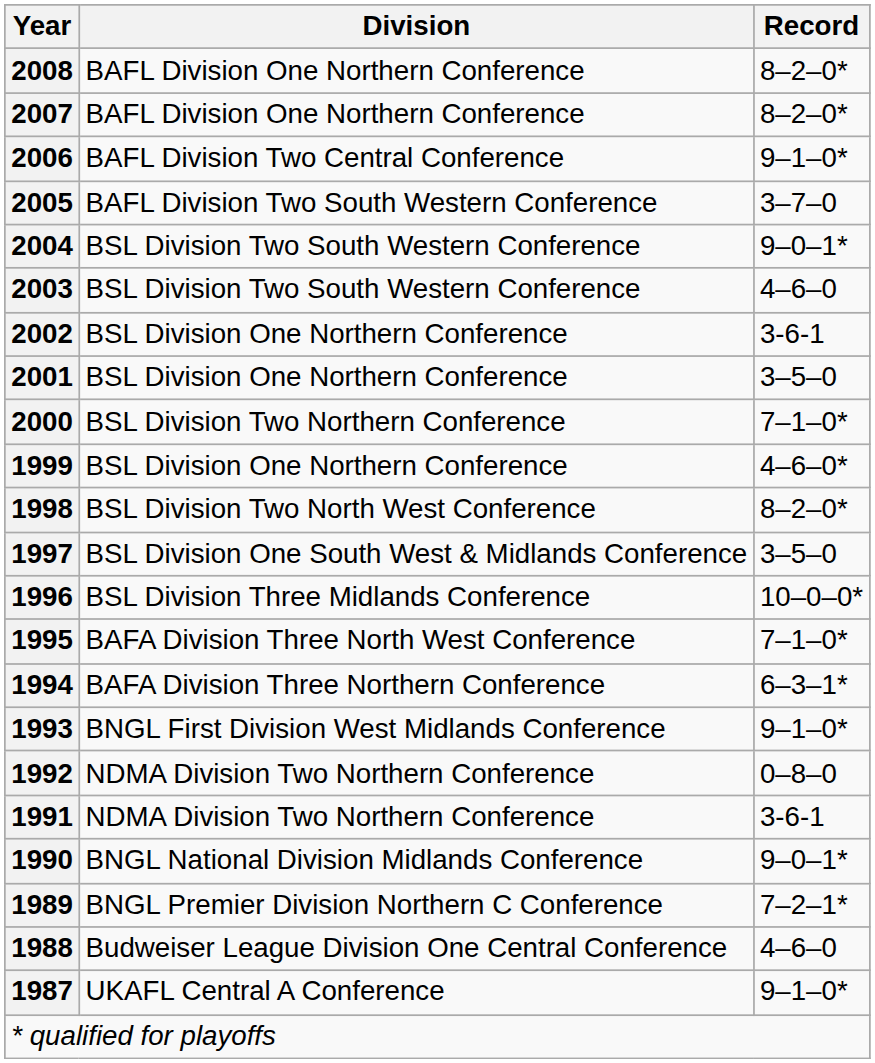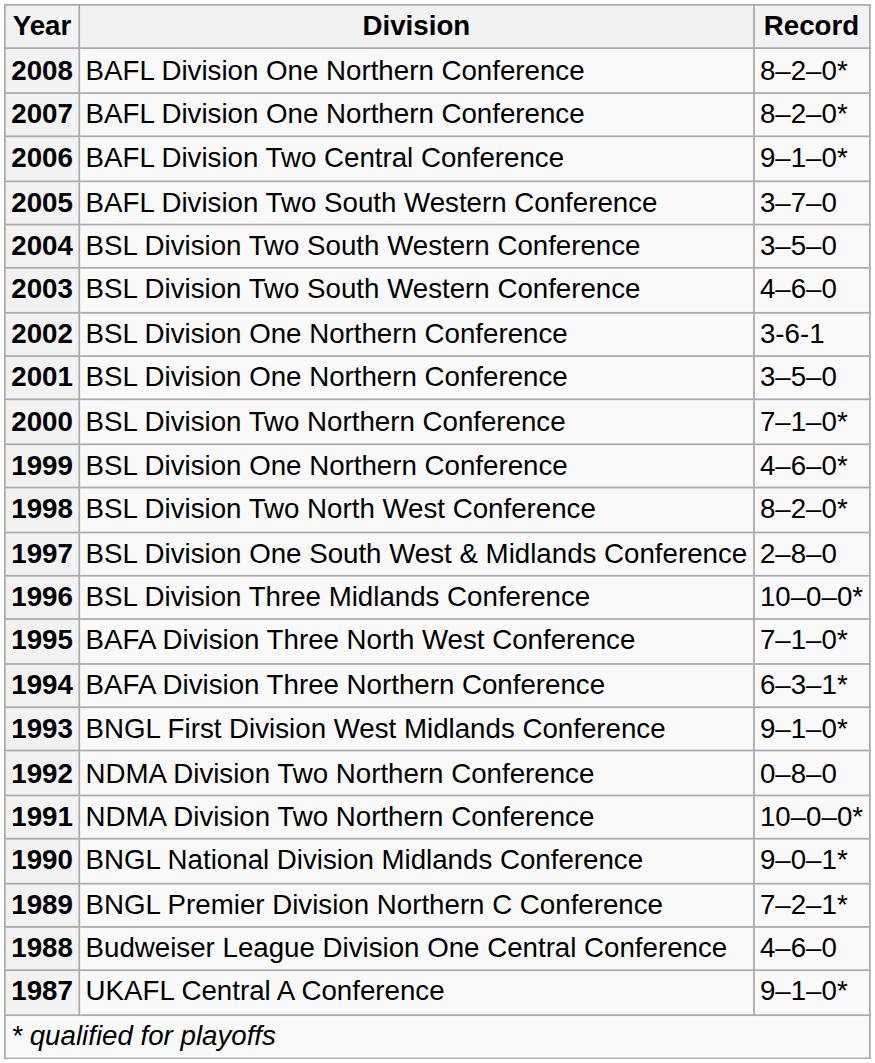2004 | Record: 9–0–1* -> 3–5–0
1997 | Record: 3–5–0 -> 2–8–0
1991 | Record: 3-6-1 -> 10–0–0*
